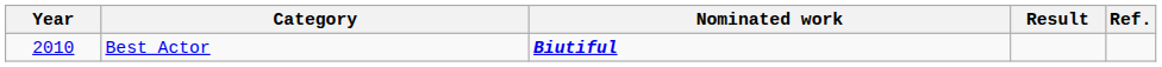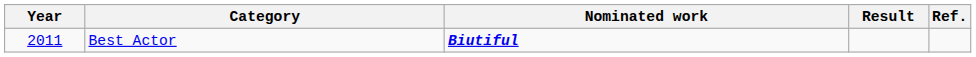Best Actor | Year: 2010 -> 2011
